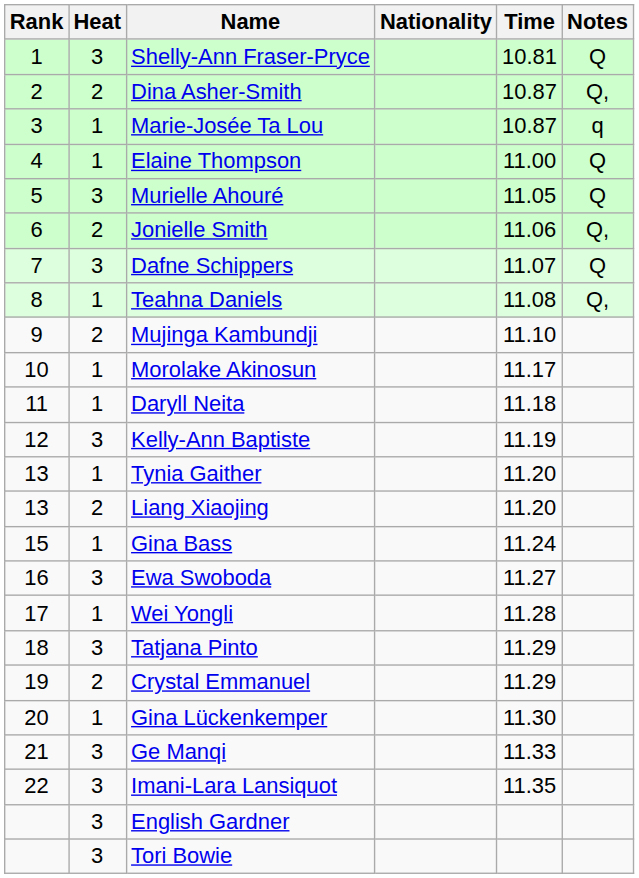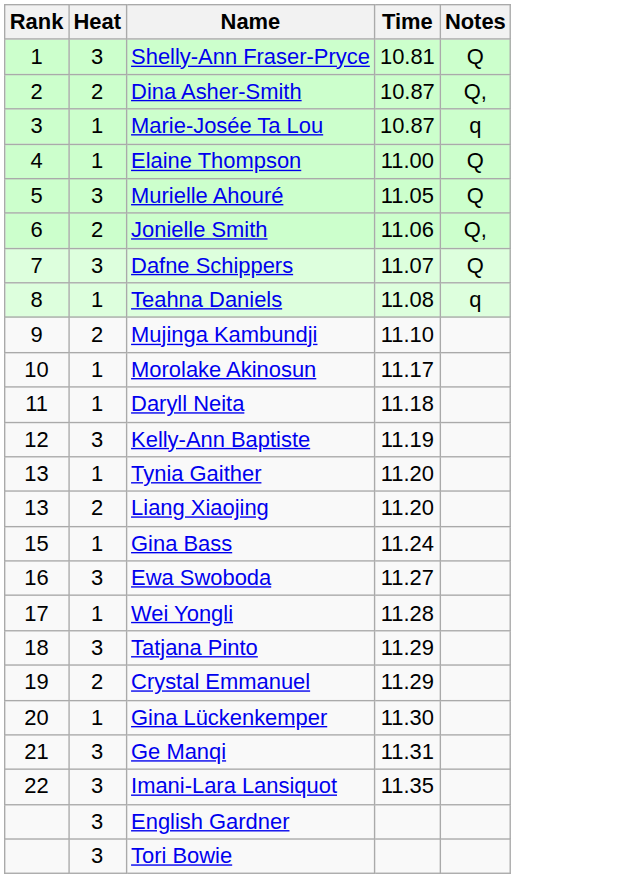- column: Nationality
Teahna Daniels | Notes: Q, -> q
Ge Manqi | Time: 11.33 -> 11.31
